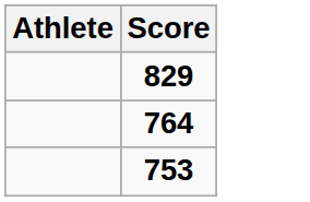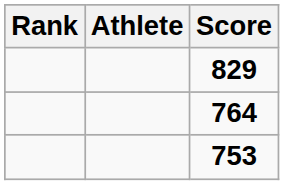+ column: Rank
